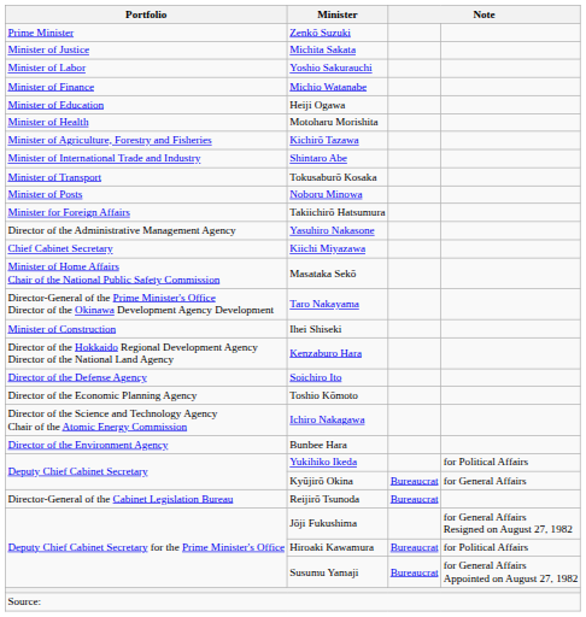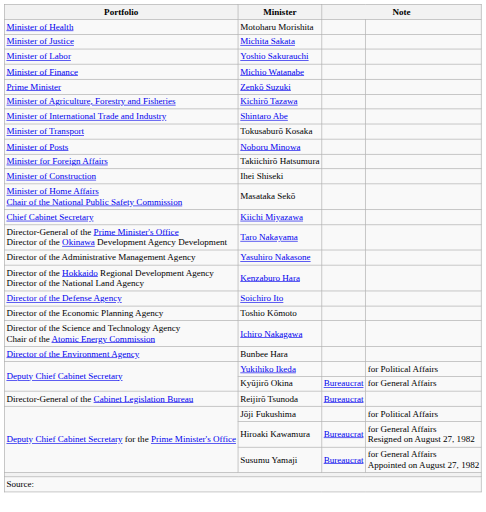rows swapped: Zenkō Suzuki <-> Motoharu Morishita
- row: Minister of Education | Heiji Ogawa
rows swapped: Ihei Shiseki <-> Yasuhiro Nakasone
rows swapped: Masataka Sekō <-> Kiichi Miyazawa
Jōji Fukushima | column 4: for General Affairs Resigned on August 27, 1982 -> for Political Affairs
Hiroaki Kawamura | column 4: for Political Affairs -> for General Affairs Resigned on August 27, 1982
